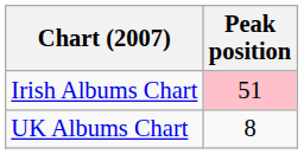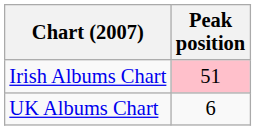UK Albums Chart | Peak position: 8 -> 6
